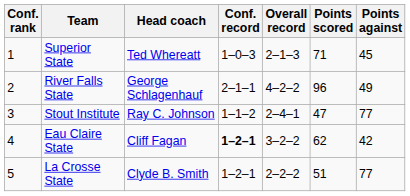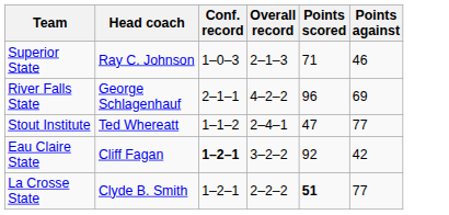- column: Conf. rank | 1 | 2 | 3 | 4 | 5
Superior State | Head coach: Ted Whereatt -> Ray C. Johnson
Superior State | Points against: 45 -> 46
River Falls State | Points against: 49 -> 69
Stout Institute | Head coach: Ray C. Johnson -> Ted Whereatt
Eau Claire State | Points scored: 62 -> 92
La Crosse State | Points scored: normal -> bold
